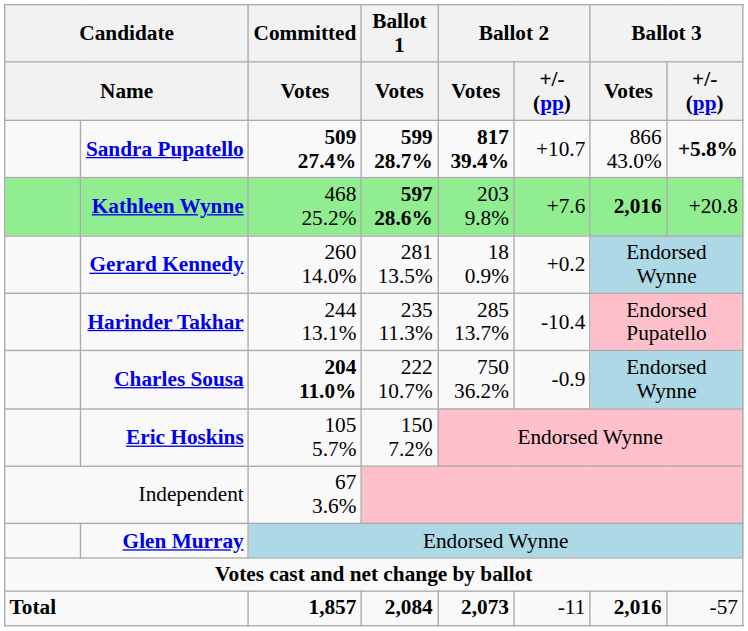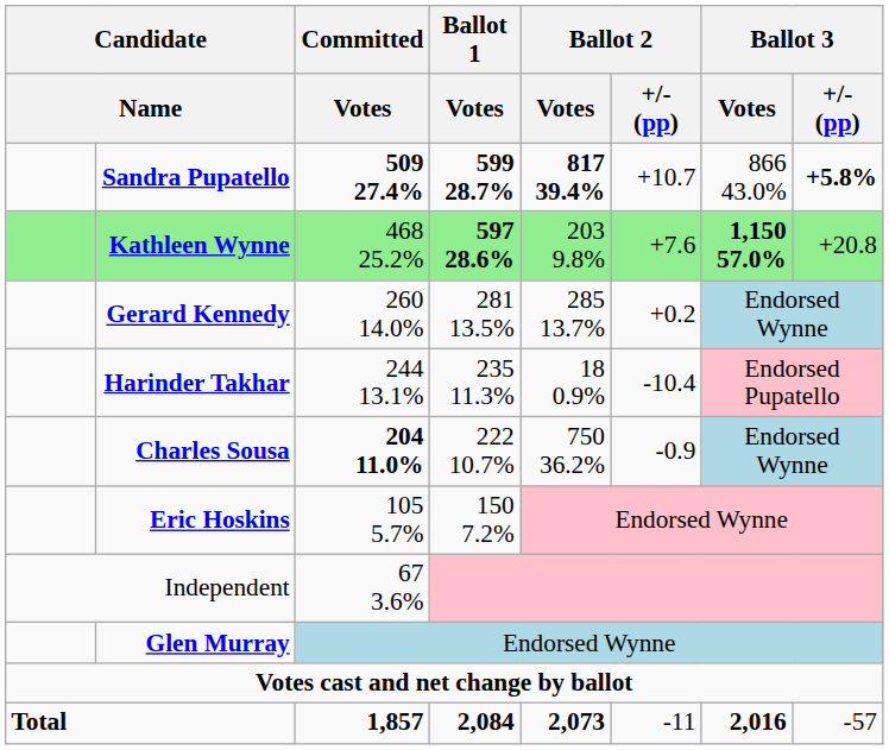Kathleen Wynne | Ballot 3 / Votes: 2,016 -> 1,150 57.0%
Gerard Kennedy | Ballot 2 / Votes: 18 0.9% -> 285 13.7%
Harinder Takhar | Ballot 2 / Votes: 285 13.7% -> 18 0.9%
